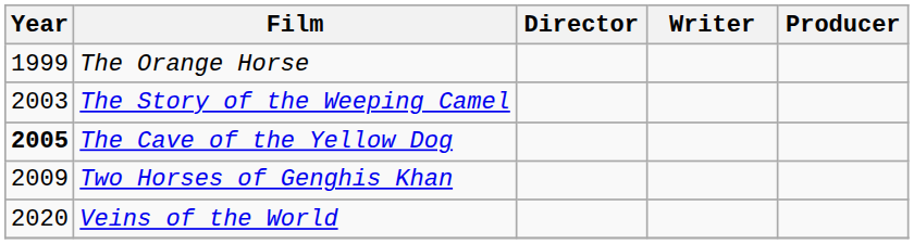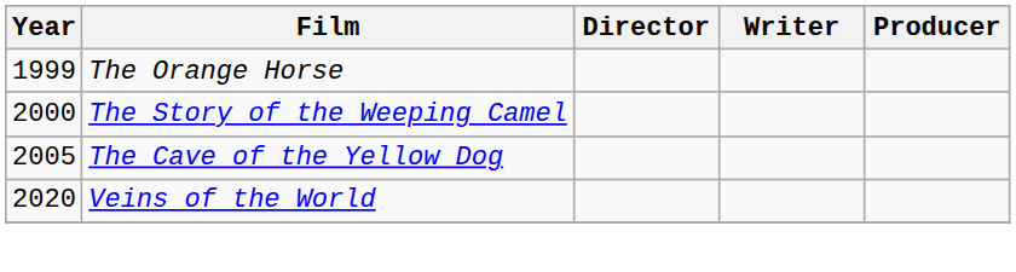The Story of the Weeping Camel | Year: 2003 -> 2000
The Cave of the Yellow Dog | Year: bold -> normal
- row: 2009 | Two Horses of Genghis Khan
